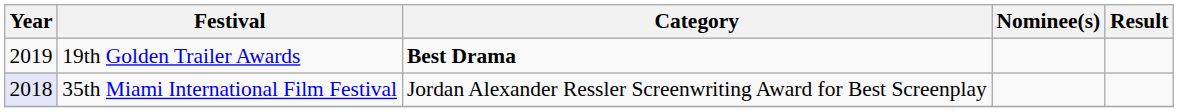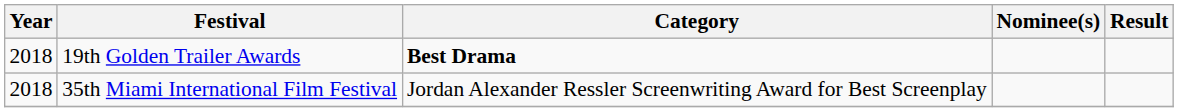19th Golden Trailer Awards | Year: 2019 -> 2018
35th Miami International Film Festival | Year: lavender background -> no background
